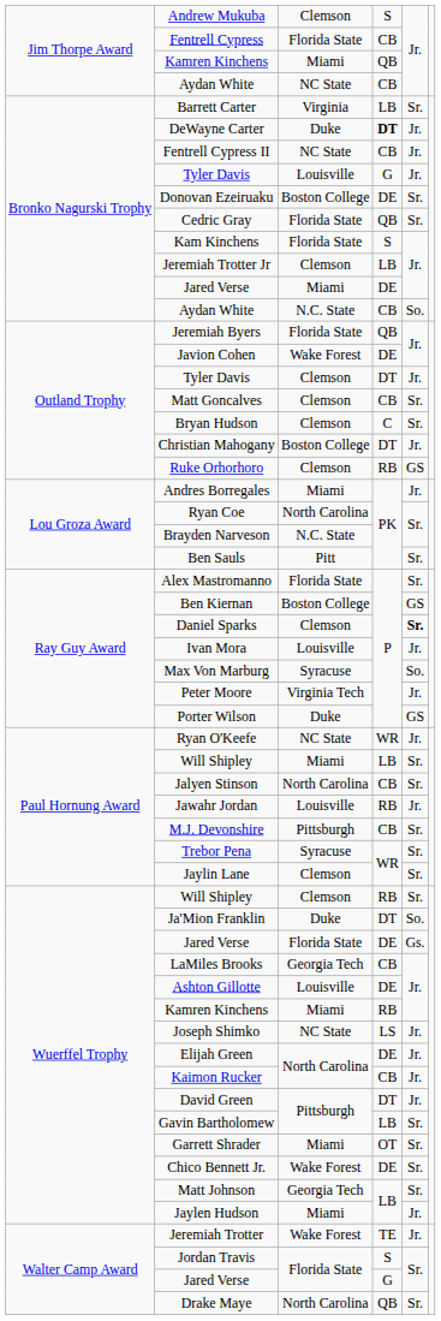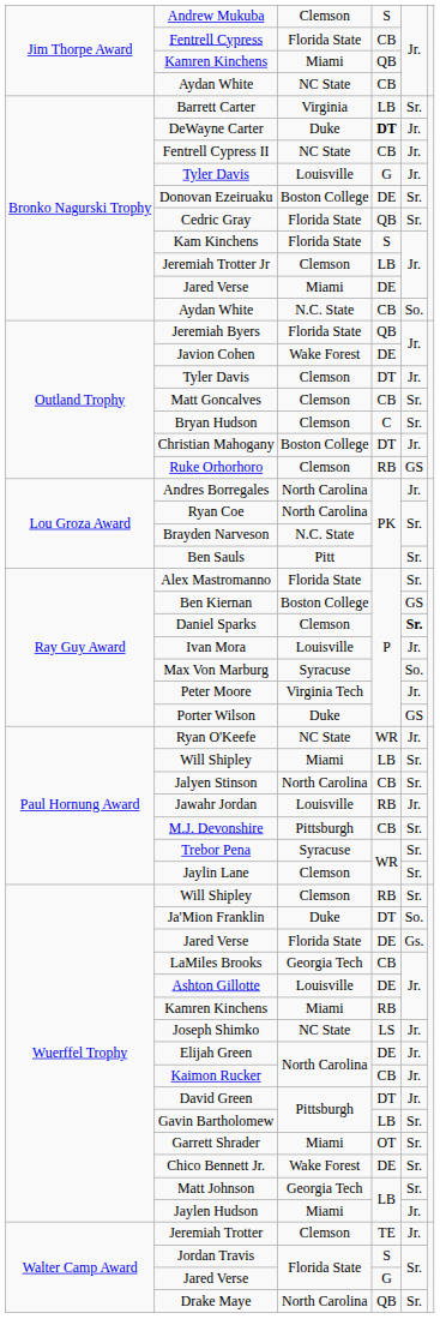Andres Borregales | column 3: Miami -> North Carolina
Jeremiah Trotter | column 3: Wake Forest -> Clemson
